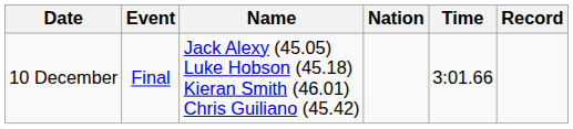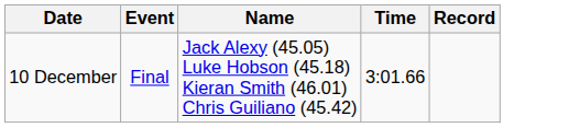- column: Nation
